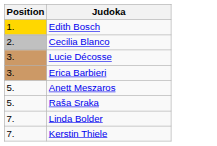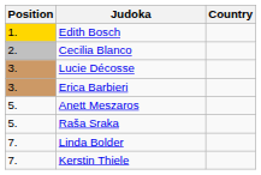+ column: Country
